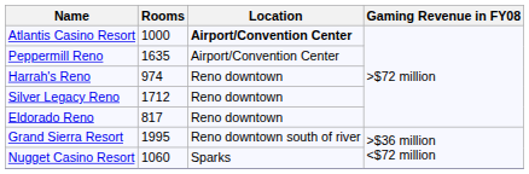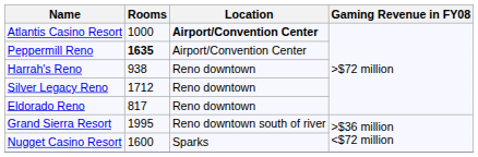Peppermill Reno | Rooms: normal -> bold
Harrah's Reno | Rooms: 974 -> 938
Nugget Casino Resort | Rooms: 1060 -> 1600
